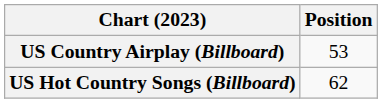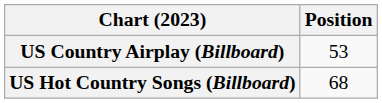US Hot Country Songs (Billboard) | Position: 62 -> 68
